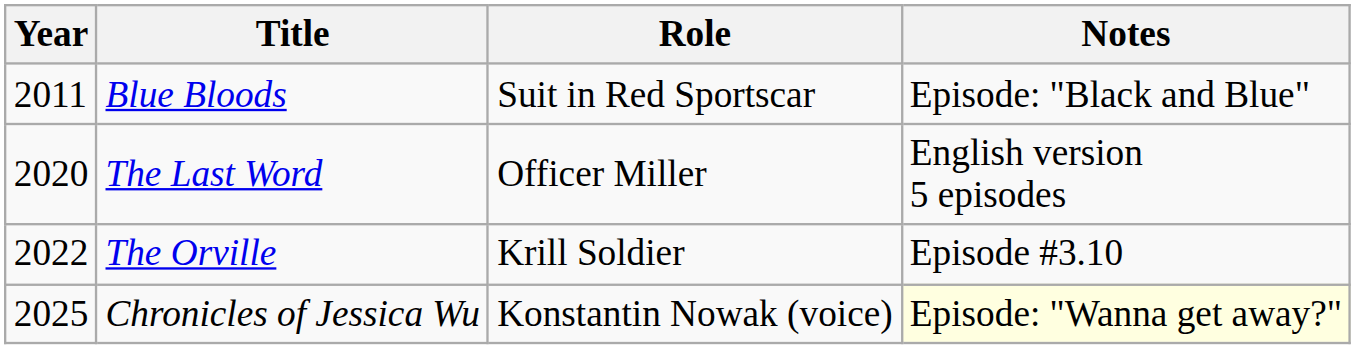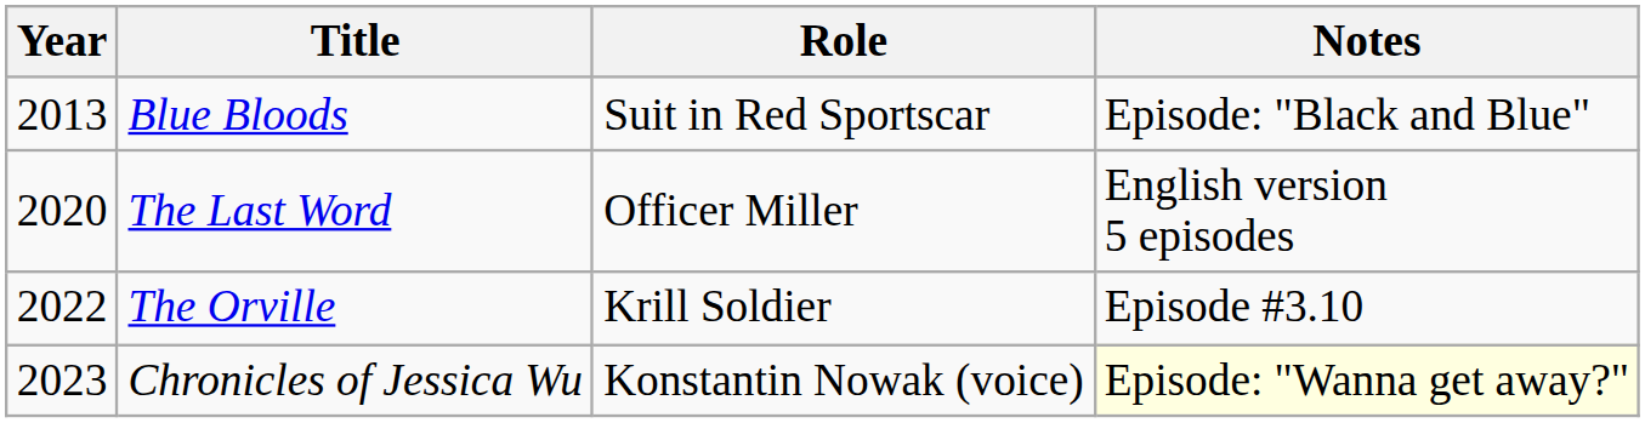Blue Bloods | Year: 2011 -> 2013
Chronicles of Jessica Wu | Year: 2025 -> 2023
